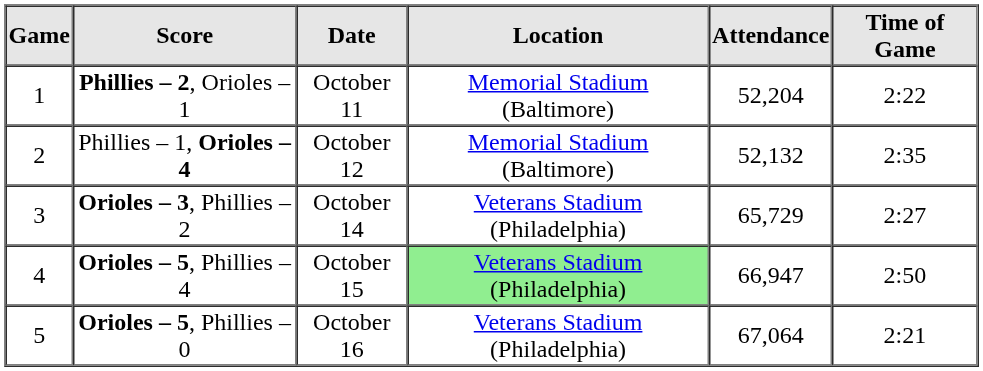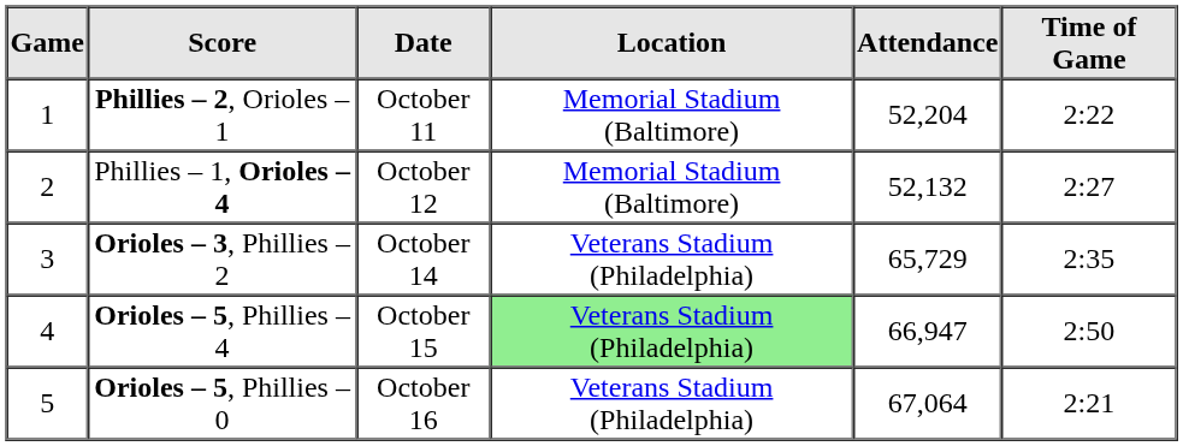Phillies – 1, Orioles – 4 | Time of Game: 2:35 -> 2:27
Orioles – 3, Phillies – 2 | Time of Game: 2:27 -> 2:35
